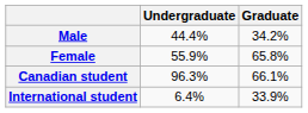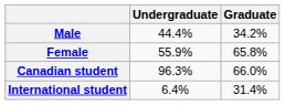Canadian student | Graduate: 66.1% -> 66.0%
International student | Graduate: 33.9% -> 31.4%
